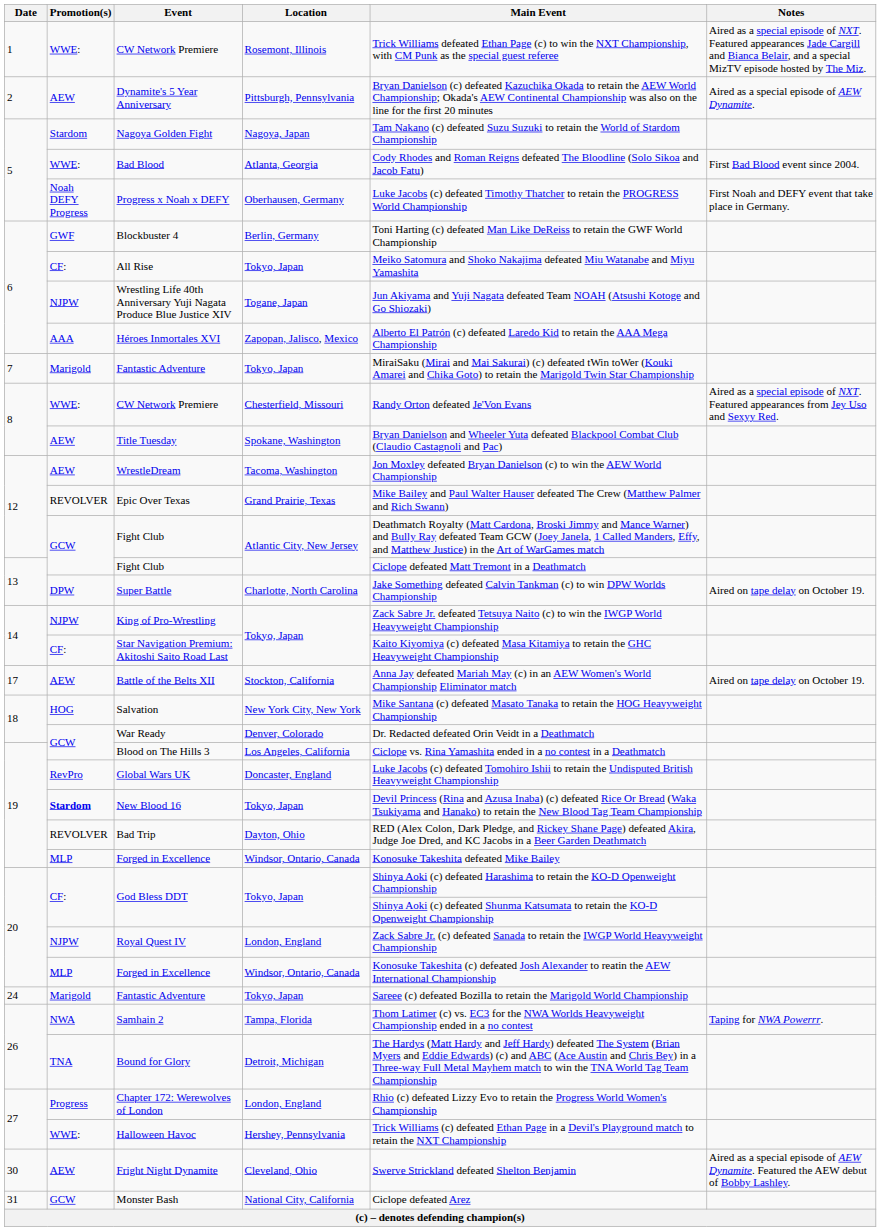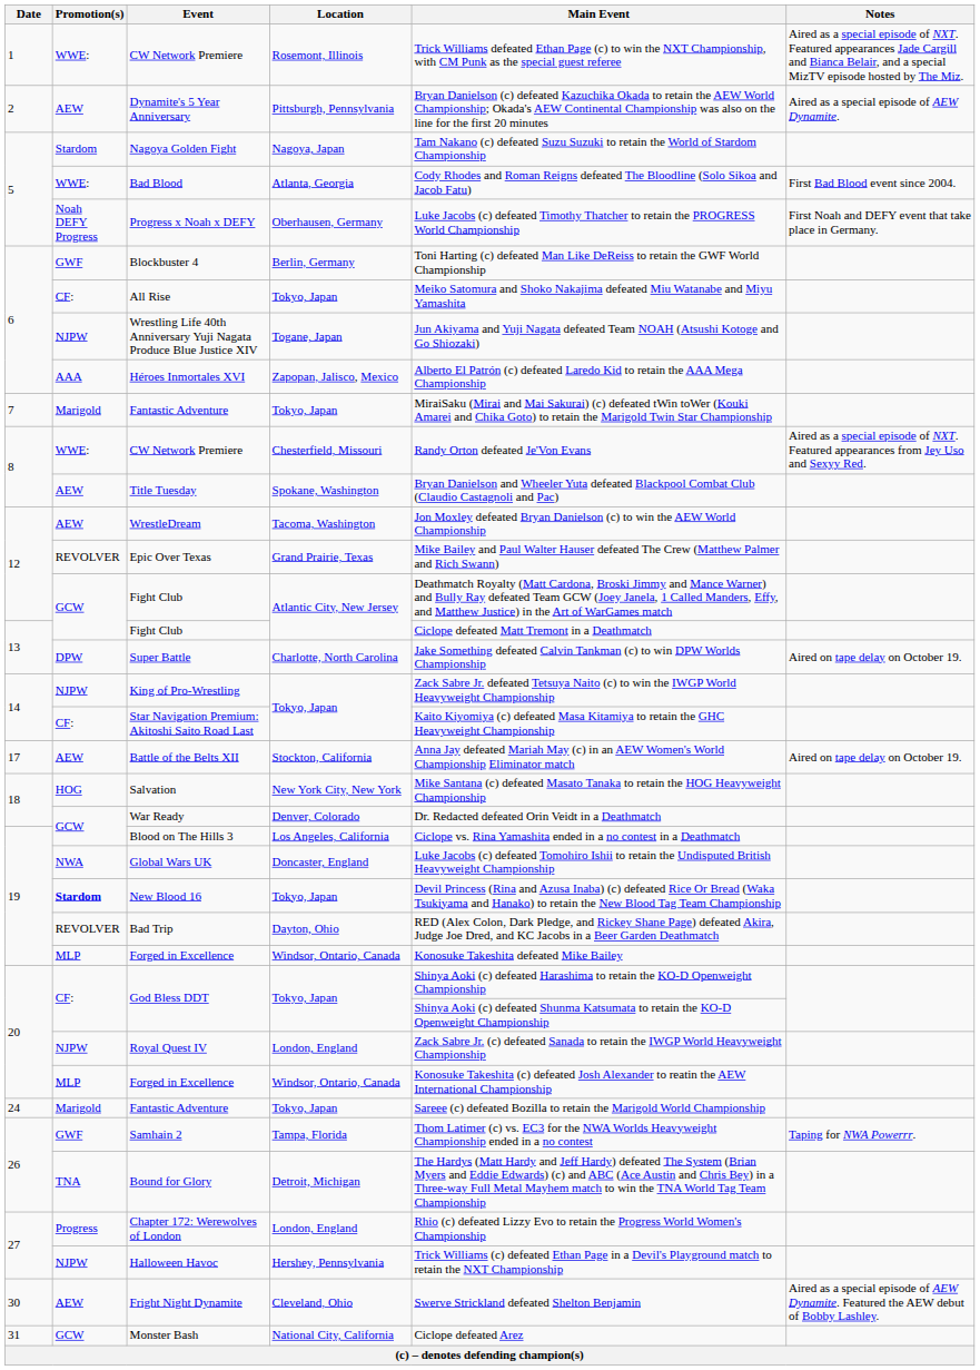Global Wars UK | Promotion(s): RevPro -> NWA
Samhain 2 | Promotion(s): NWA -> GWF
Halloween Havoc | Promotion(s): WWE: -> NJPW
